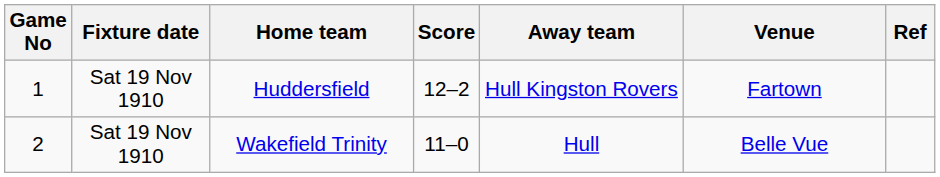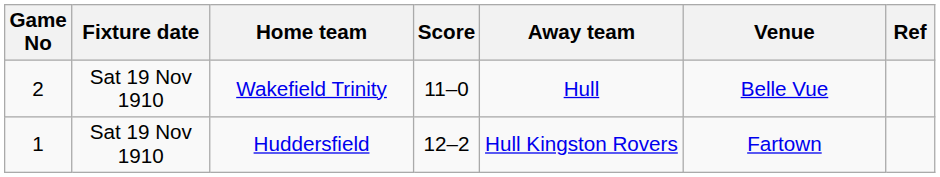rows swapped: Huddersfield <-> Wakefield Trinity
